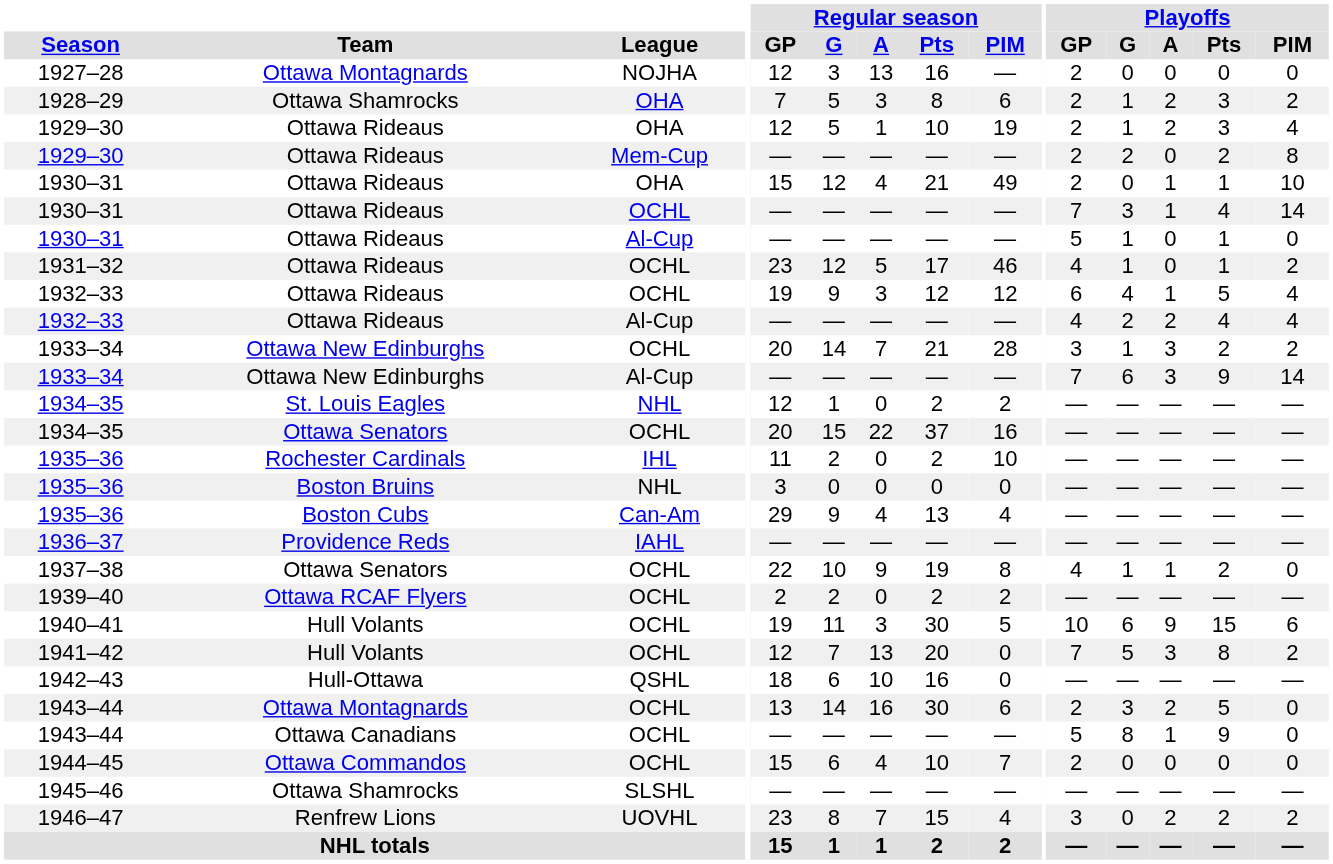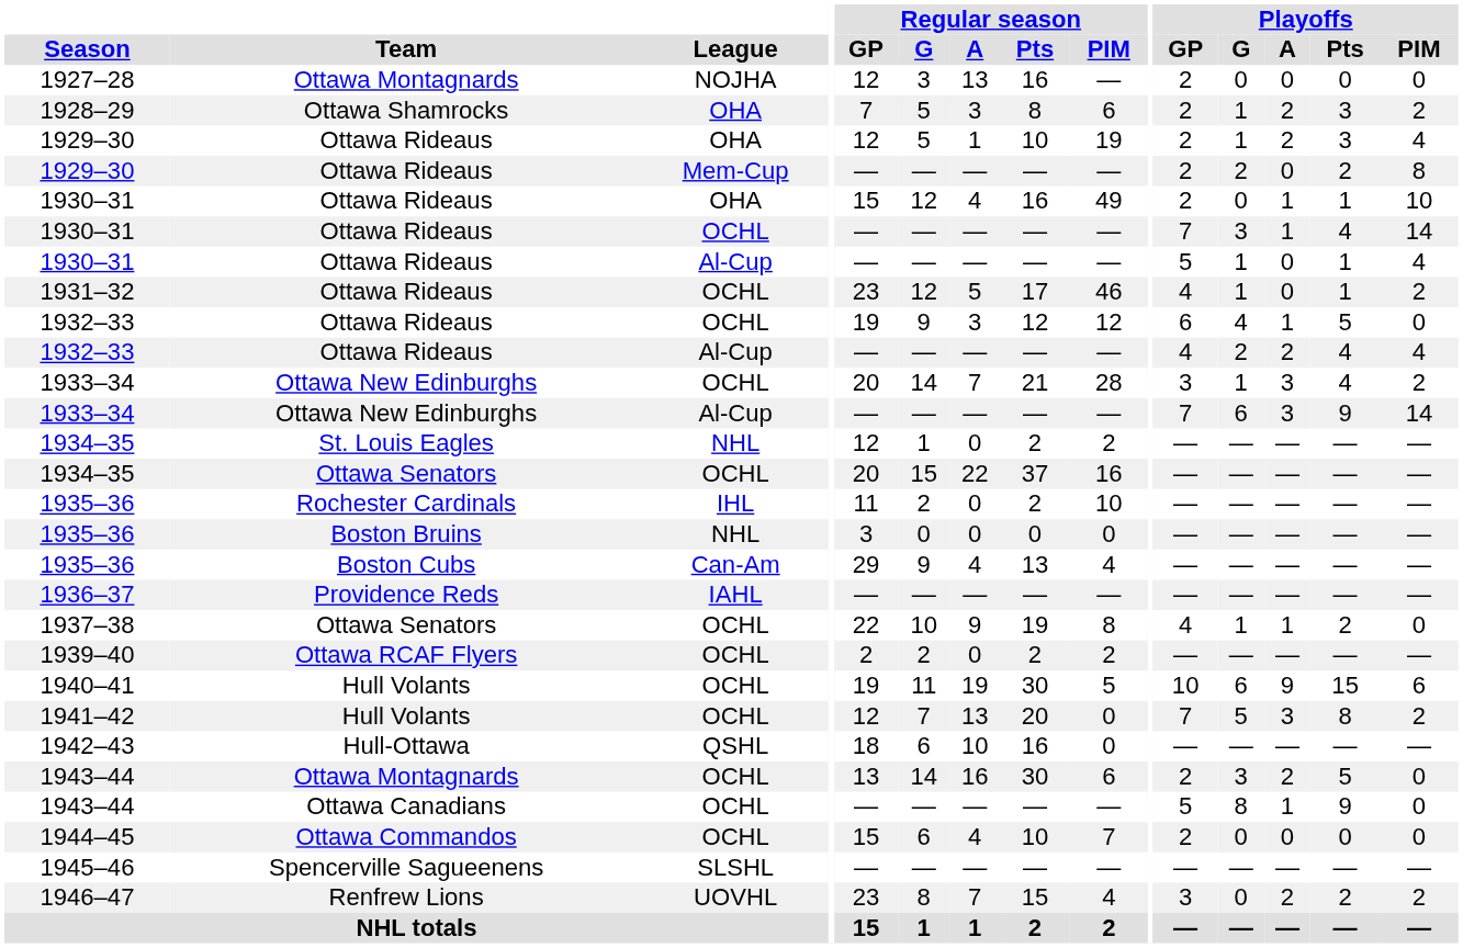1930–31 / OHA | Regular season / Pts: 21 -> 16
1930–31 / Al-Cup | Playoffs / PIM: 0 -> 4
1932–33 / OCHL | Playoffs / PIM: 4 -> 0
1933–34 / OCHL | Playoffs / Pts: 2 -> 4
1940–41 | Regular season / A: 3 -> 19
1945–46 | Team: Ottawa Shamrocks -> Spencerville Sagueenens
